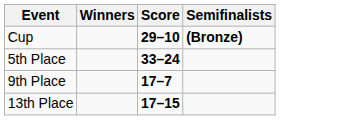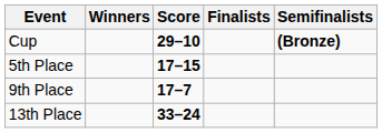+ column: Finalists
5th Place | Score: 33–24 -> 17–15
13th Place | Score: 17–15 -> 33–24
